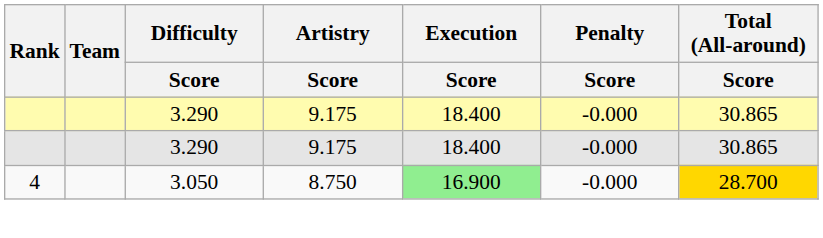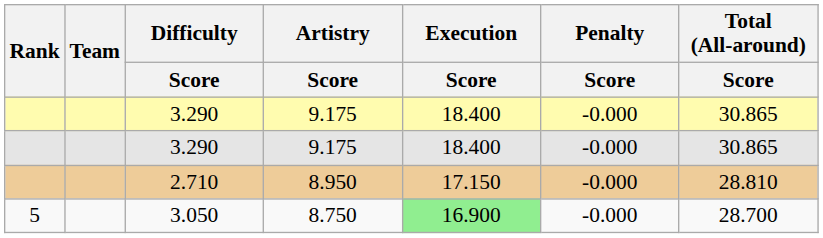+ row: 2.710 | 8.950 | 17.150 | -0.000 | 28.810
3.050 | Rank: 4 -> 5
3.050 | Total (All-around) / Score: gold background -> no background
